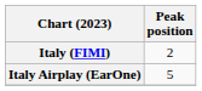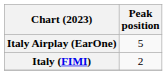rows swapped: Italy (FIMI) <-> Italy Airplay (EarOne)
